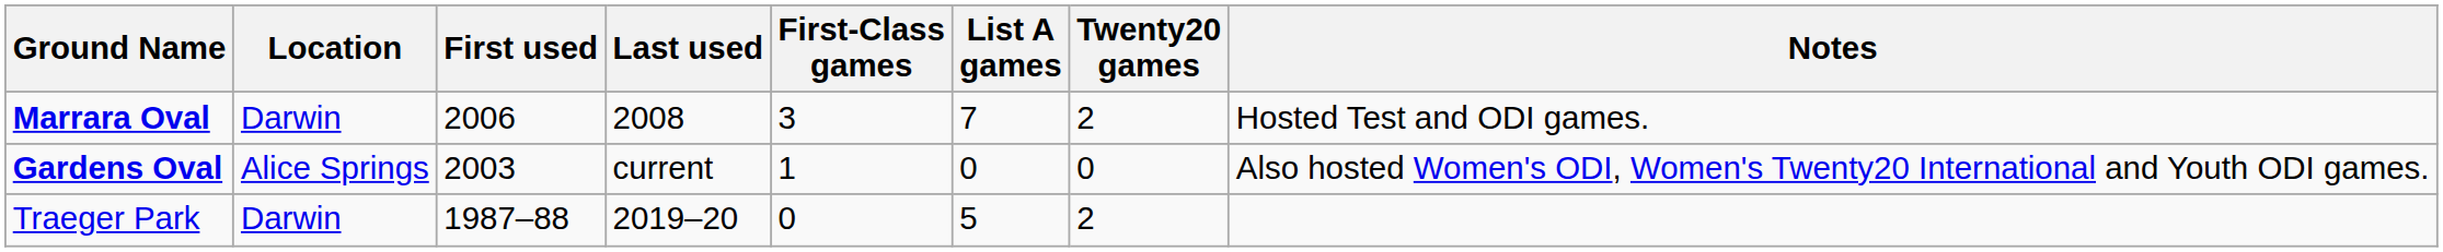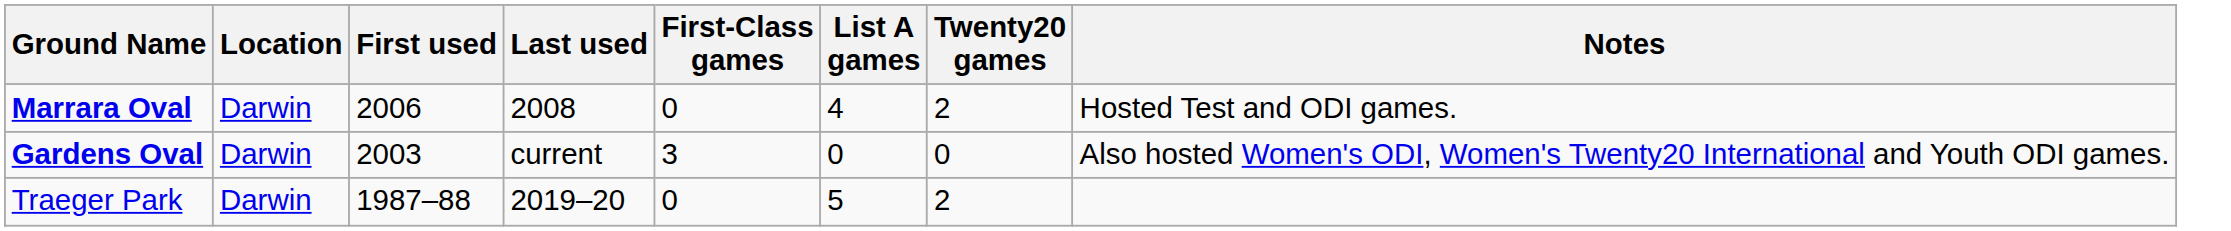Marrara Oval | First-Class games: 3 -> 0
Marrara Oval | List A games: 7 -> 4
Gardens Oval | Location: Alice Springs -> Darwin
Gardens Oval | First-Class games: 1 -> 3
